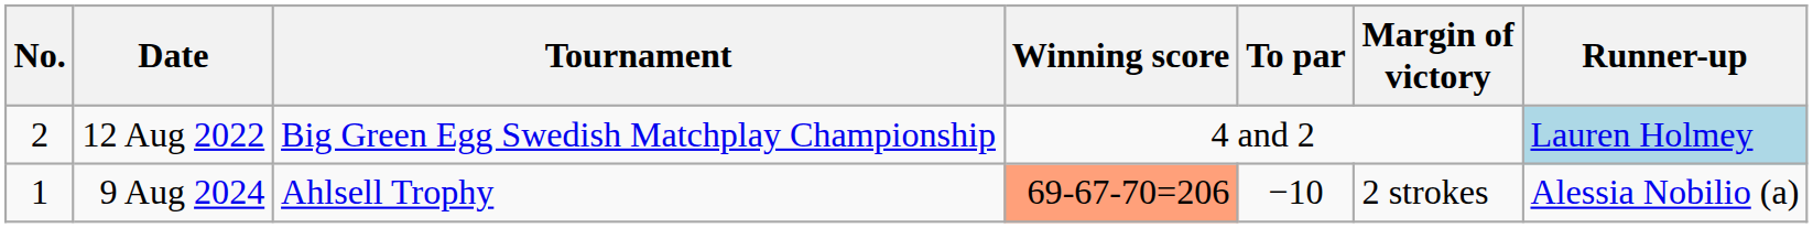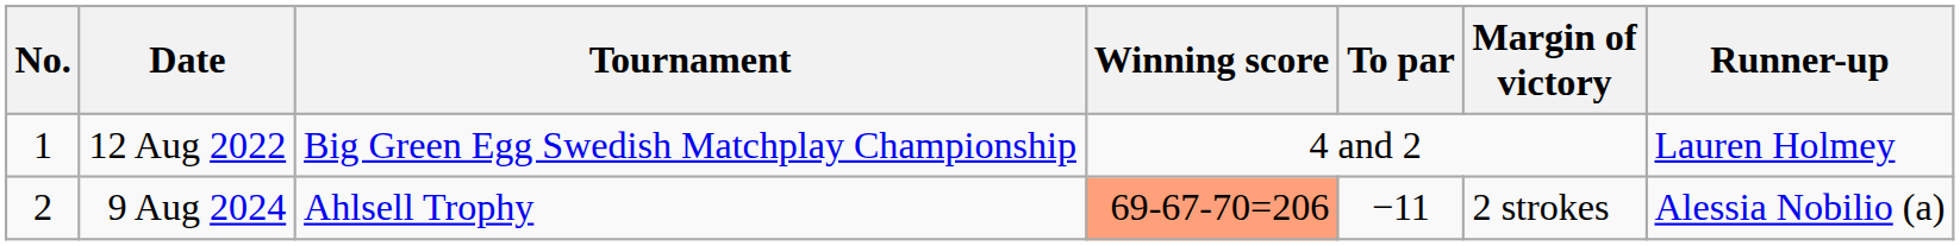12 Aug 2022 | No.: 2 -> 1
12 Aug 2022 | Runner-up: lightblue background -> no background
9 Aug 2024 | No.: 1 -> 2
9 Aug 2024 | To par: −10 -> −11
